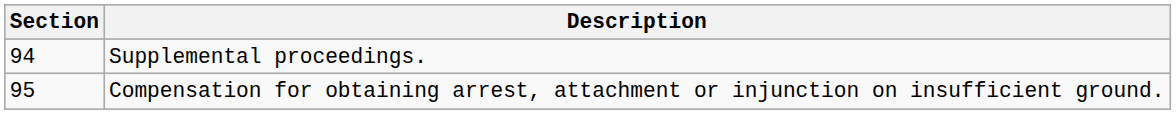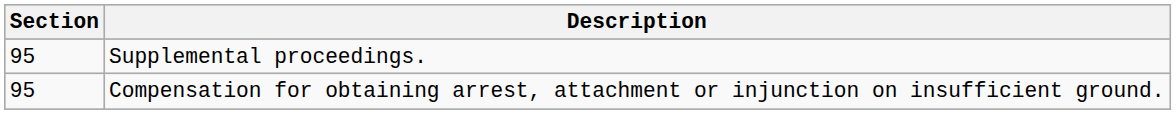Supplemental proceedings. | Section: 94 -> 95
